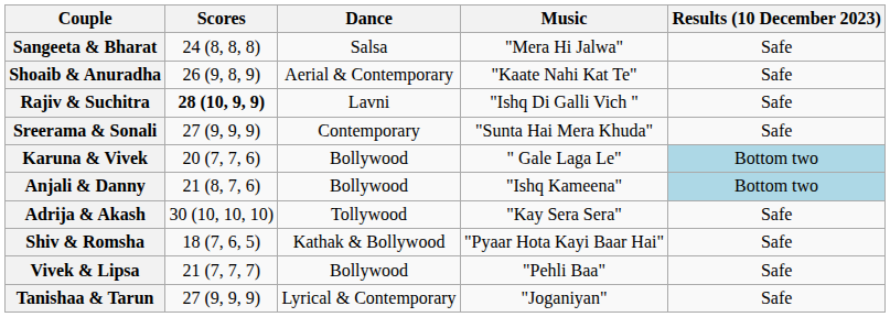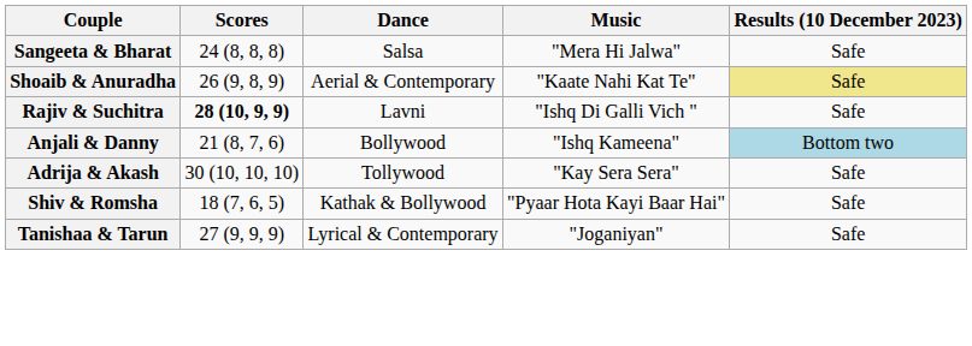Shoaib & Anuradha | Results (10 December 2023): no background -> khaki background
- row: Sreerama & Sonali | 27 (9, 9, 9) | Contemporary | "Sunta Hai Mera Khuda" | Safe
- row: Karuna & Vivek | 20 (7, 7, 6) | Bollywood | " Gale Laga Le" | Bottom two
- row: Vivek & Lipsa | 21 (7, 7, 7) | Bollywood | "Pehli Baa" | Safe
